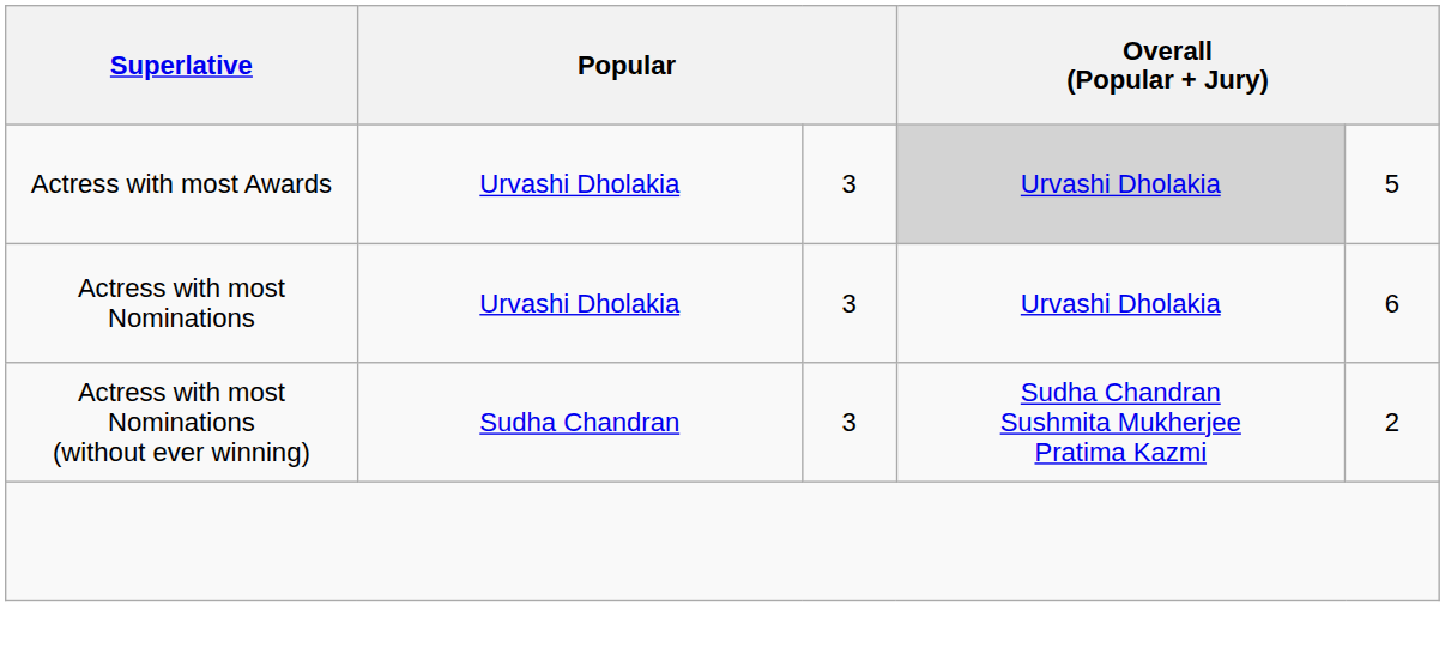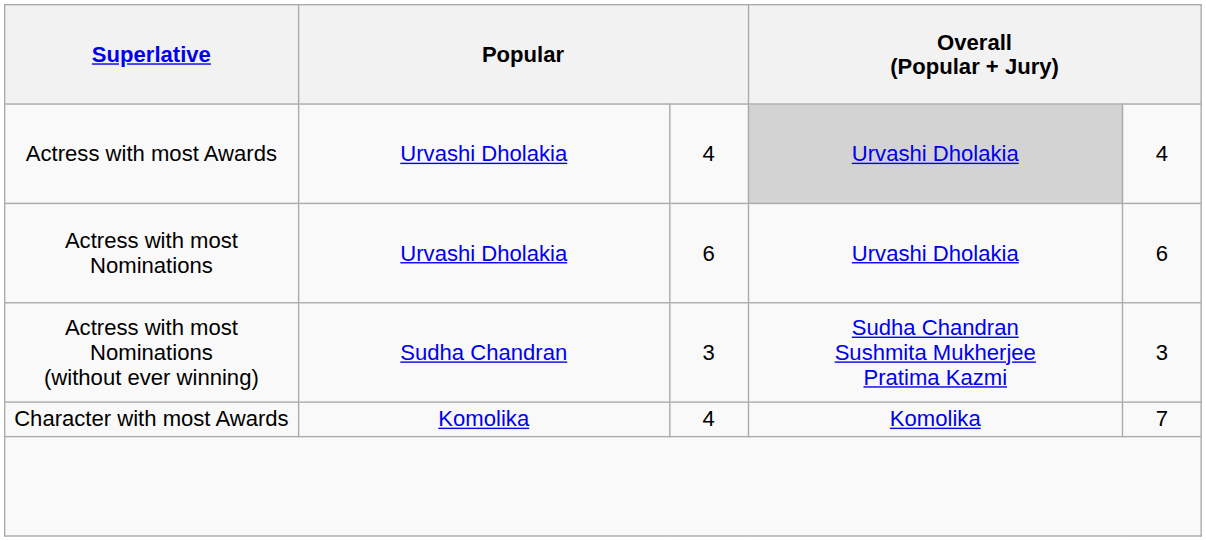Actress with most Awards | column 3: 3 -> 4
Actress with most Awards | column 5: 5 -> 4
Actress with most Nominations | column 3: 3 -> 6
Actress with most Nominations (without ever winning) | column 5: 2 -> 3
+ row: Character with most Awards | Komolika | 4 | Komolika | 7
